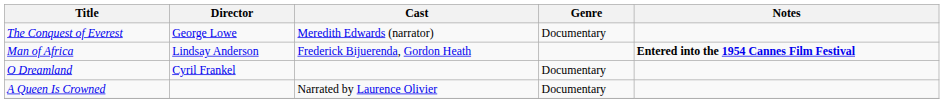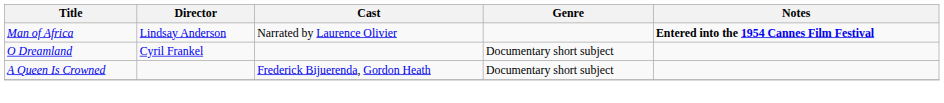- row: The Conquest of Everest | George Lowe | Meredith Edwards (narrator) | Documentary
Man of Africa | Cast: Frederick Bijuerenda, Gordon Heath -> Narrated by Laurence Olivier
O Dreamland | Genre: Documentary -> Documentary short subject
A Queen Is Crowned | Cast: Narrated by Laurence Olivier -> Frederick Bijuerenda, Gordon Heath
A Queen Is Crowned | Genre: Documentary -> Documentary short subject
